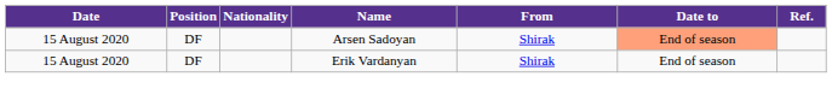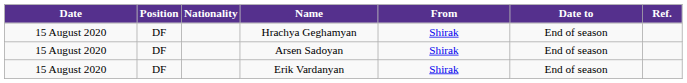+ row: 15 August 2020 | DF | Hrachya Geghamyan | Shirak | End of season
Arsen Sadoyan | Date to: lightsalmon background -> no background
